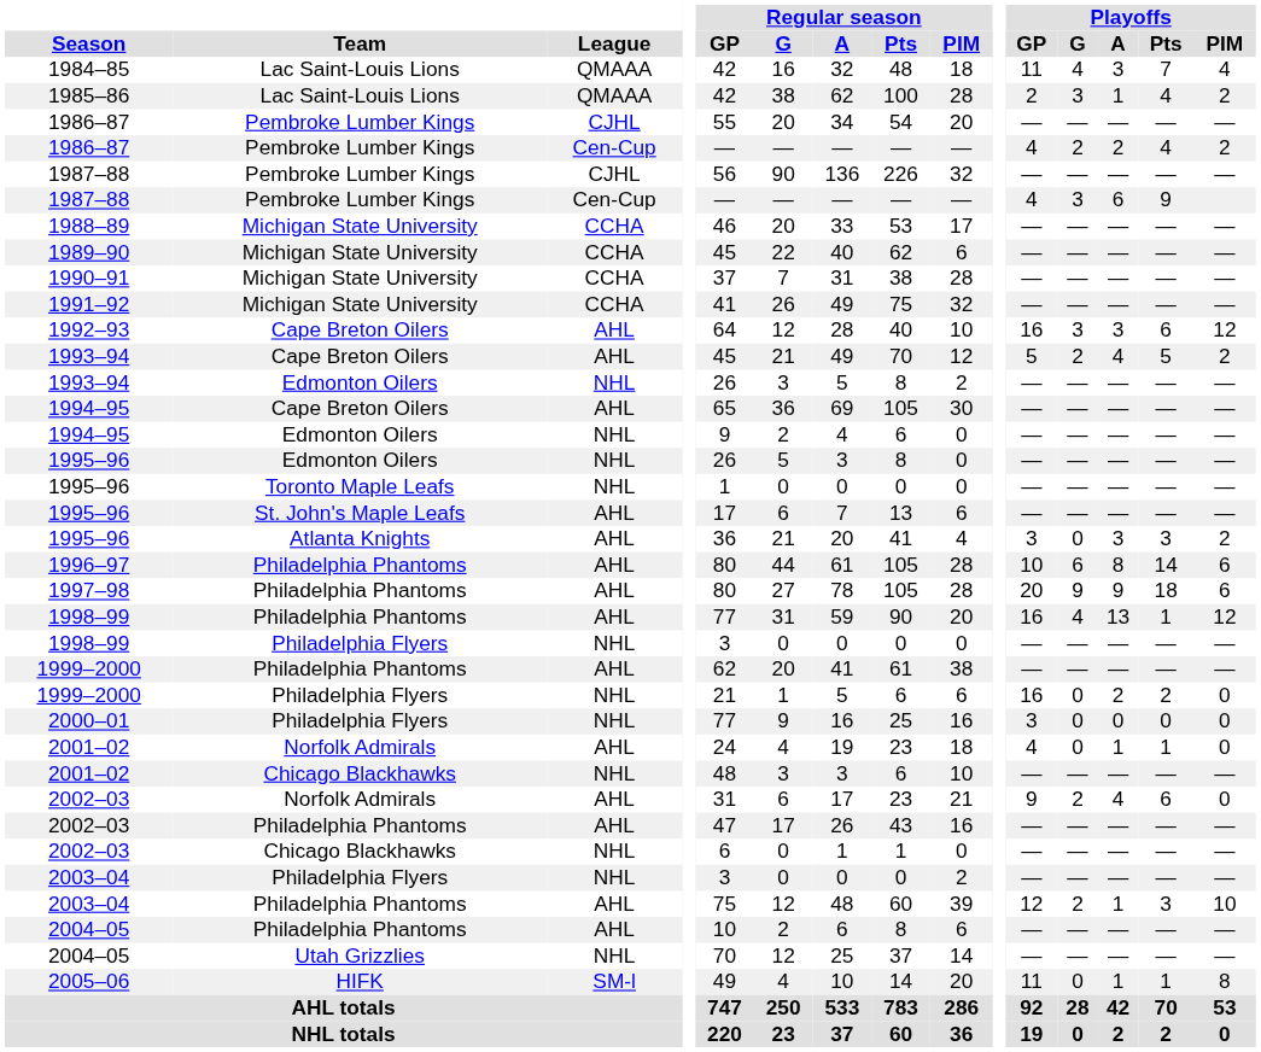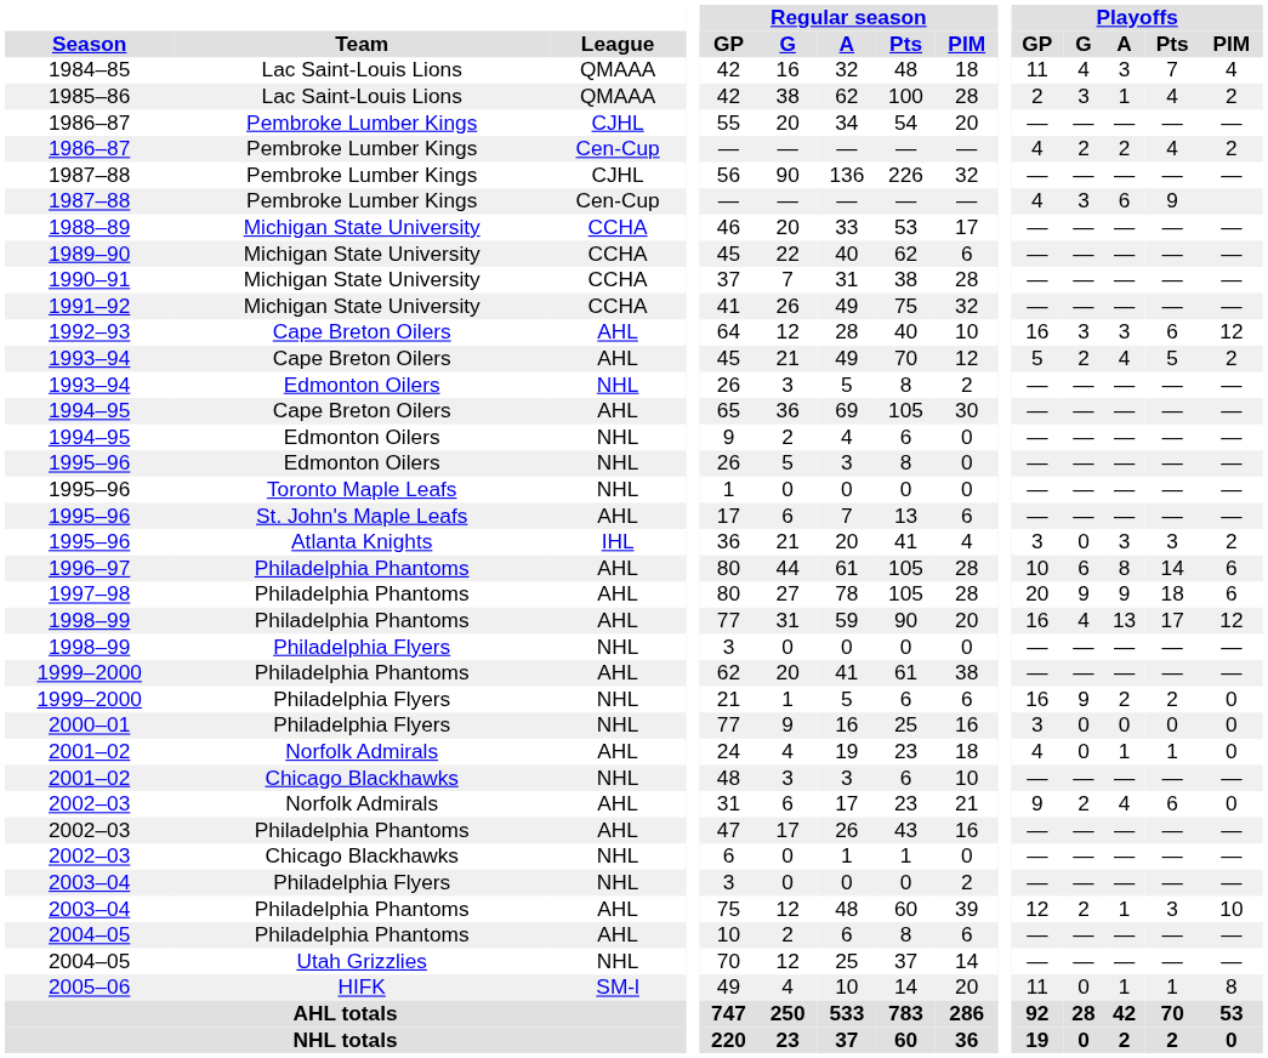1995–96 / Atlanta Knights | League: AHL -> IHL
1998–99 / Philadelphia Phantoms | Playoffs / Pts: 1 -> 17
1999–2000 / Philadelphia Flyers | Playoffs / G: 0 -> 9
